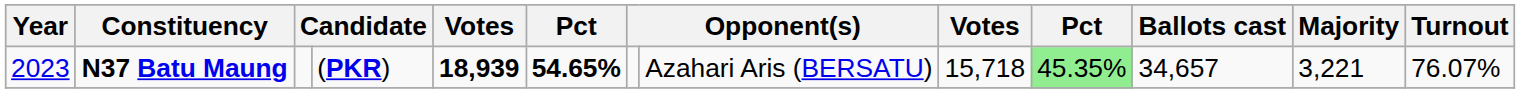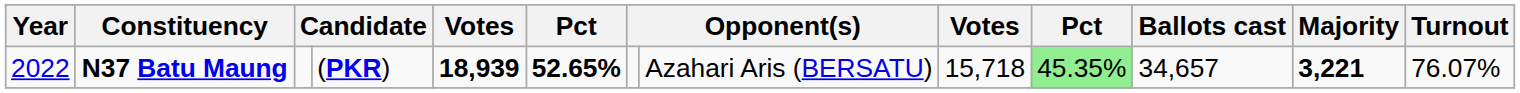N37 Batu Maung | Year: 2023 -> 2022
N37 Batu Maung | column 6: 54.65% -> 52.65%
N37 Batu Maung | Majority: normal -> bold
